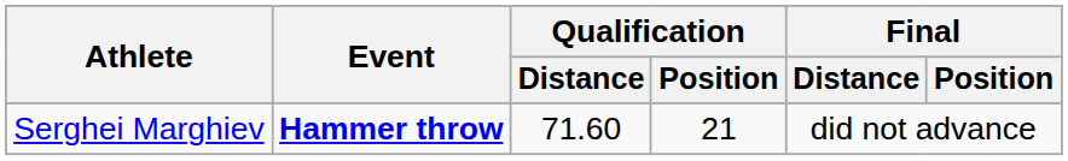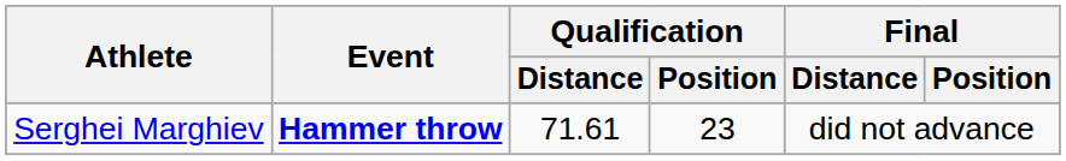Serghei Marghiev | Qualification / Distance: 71.60 -> 71.61
Serghei Marghiev | Qualification / Position: 21 -> 23
